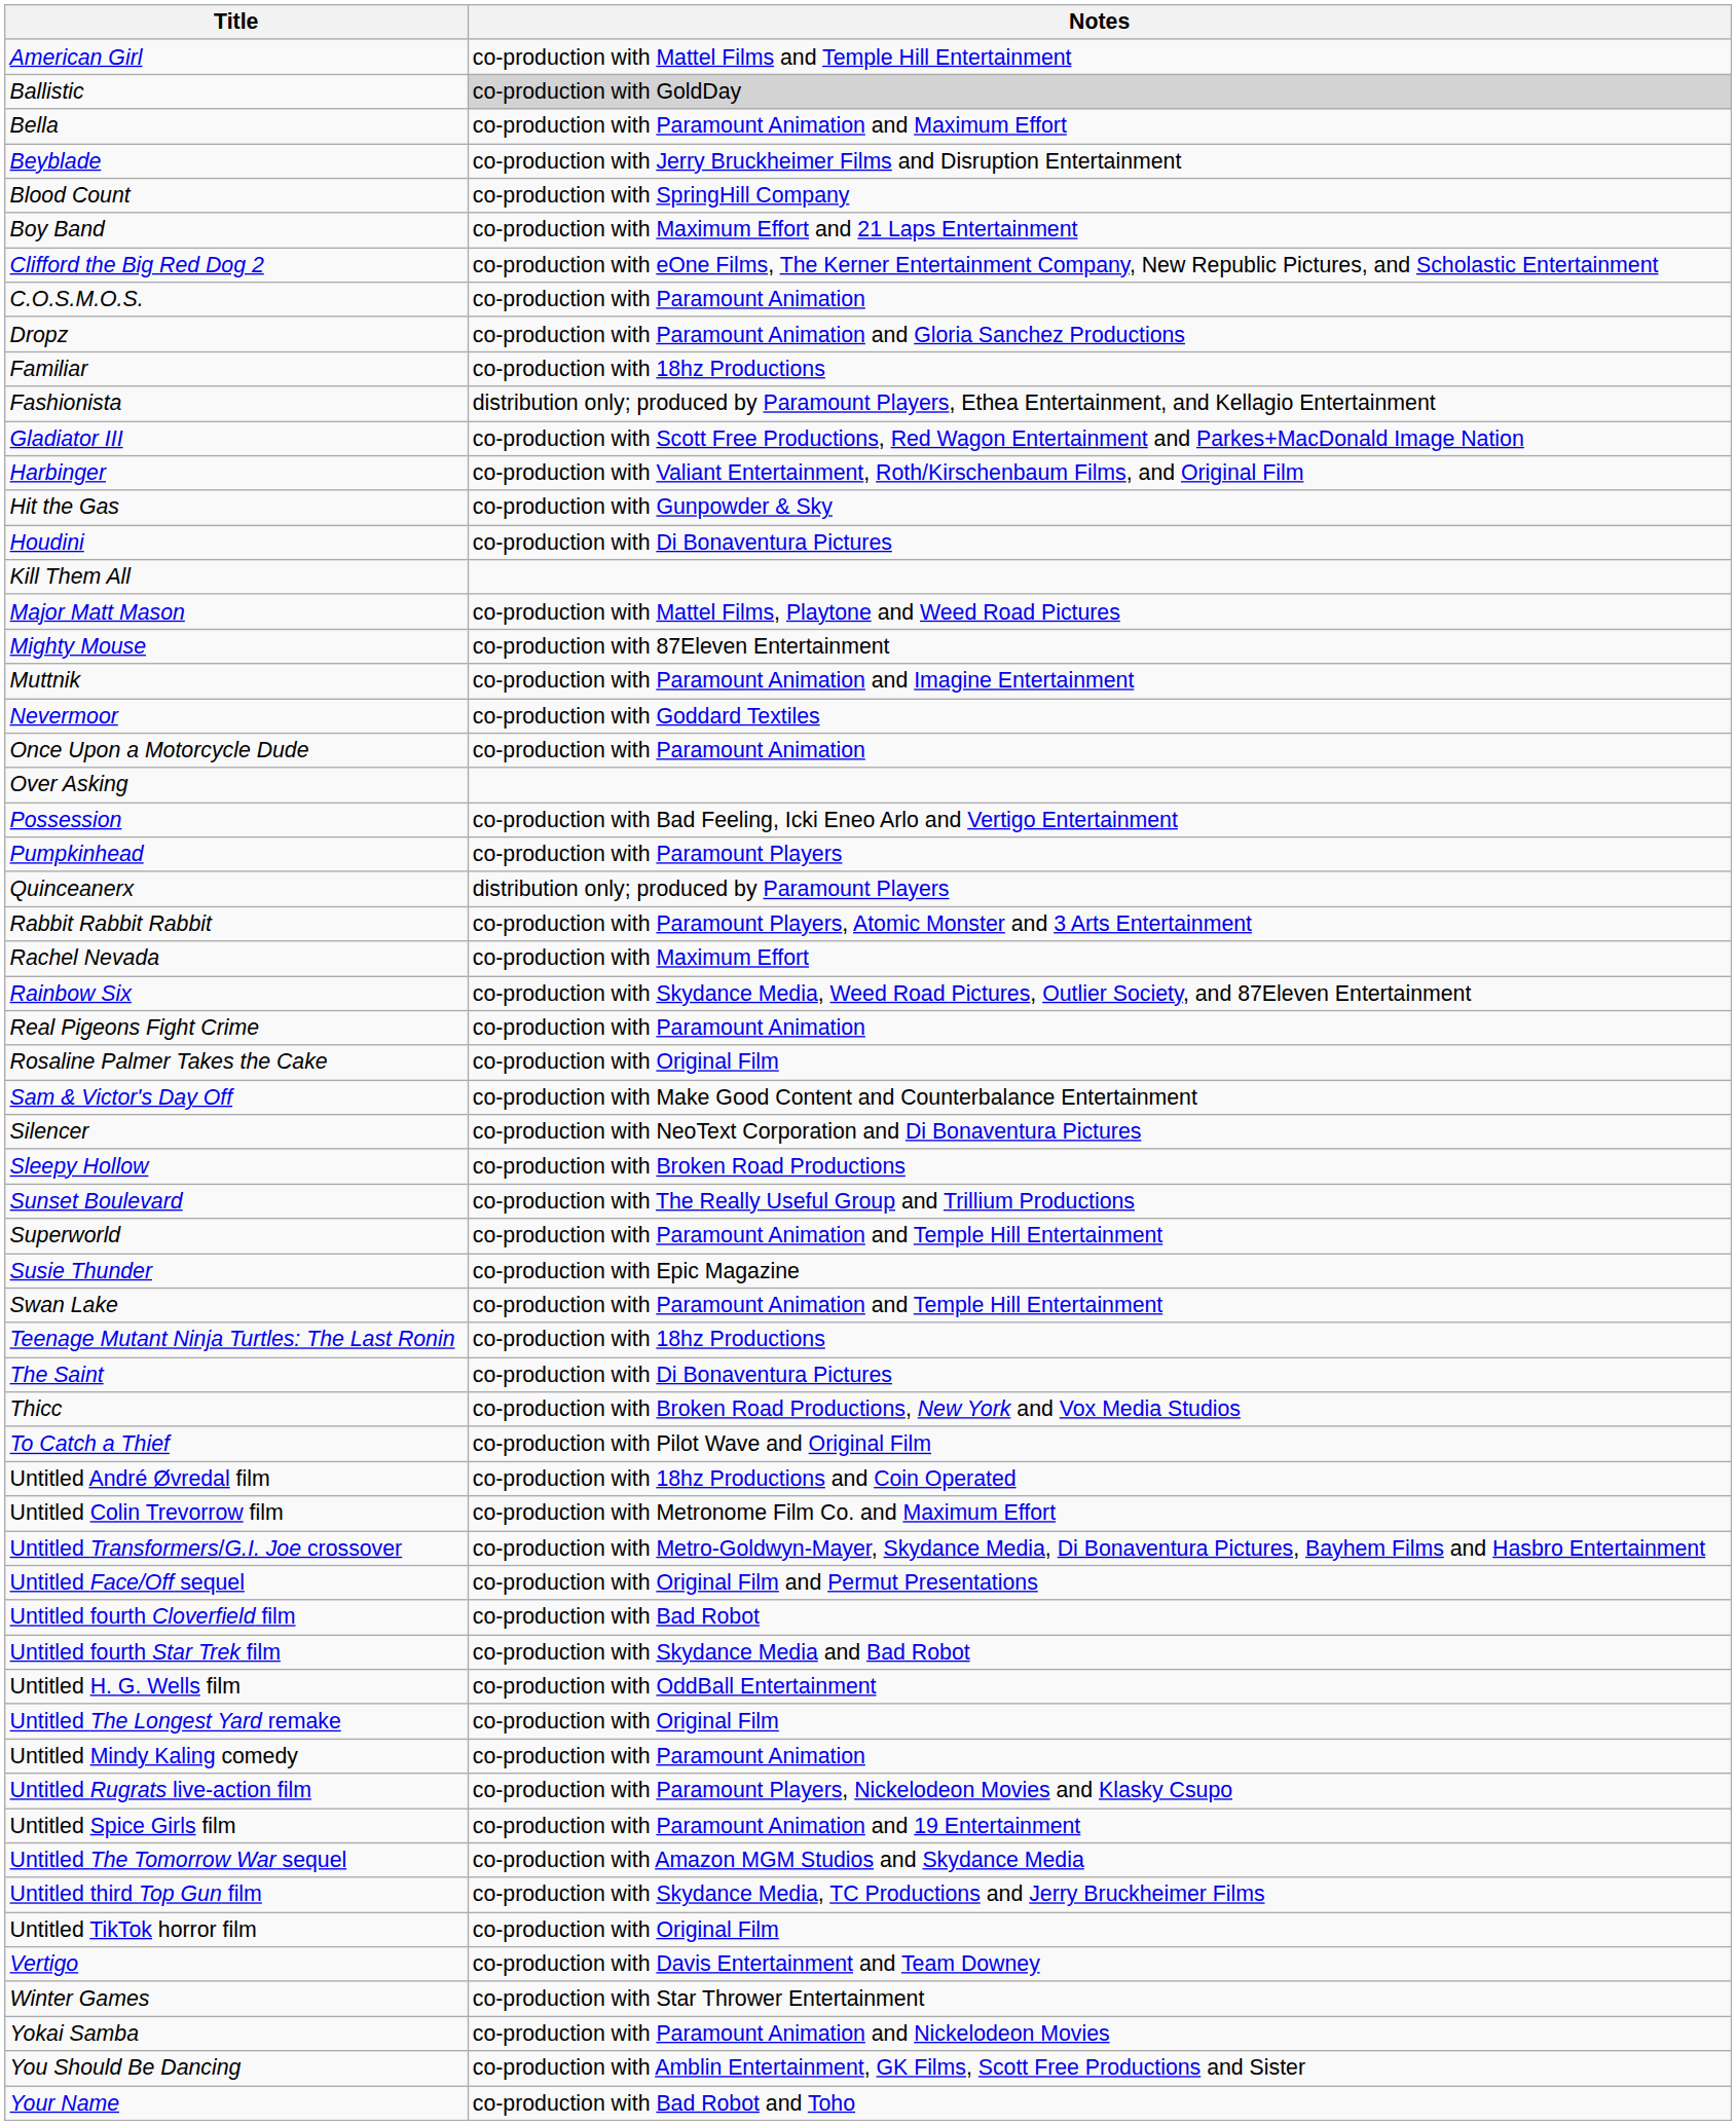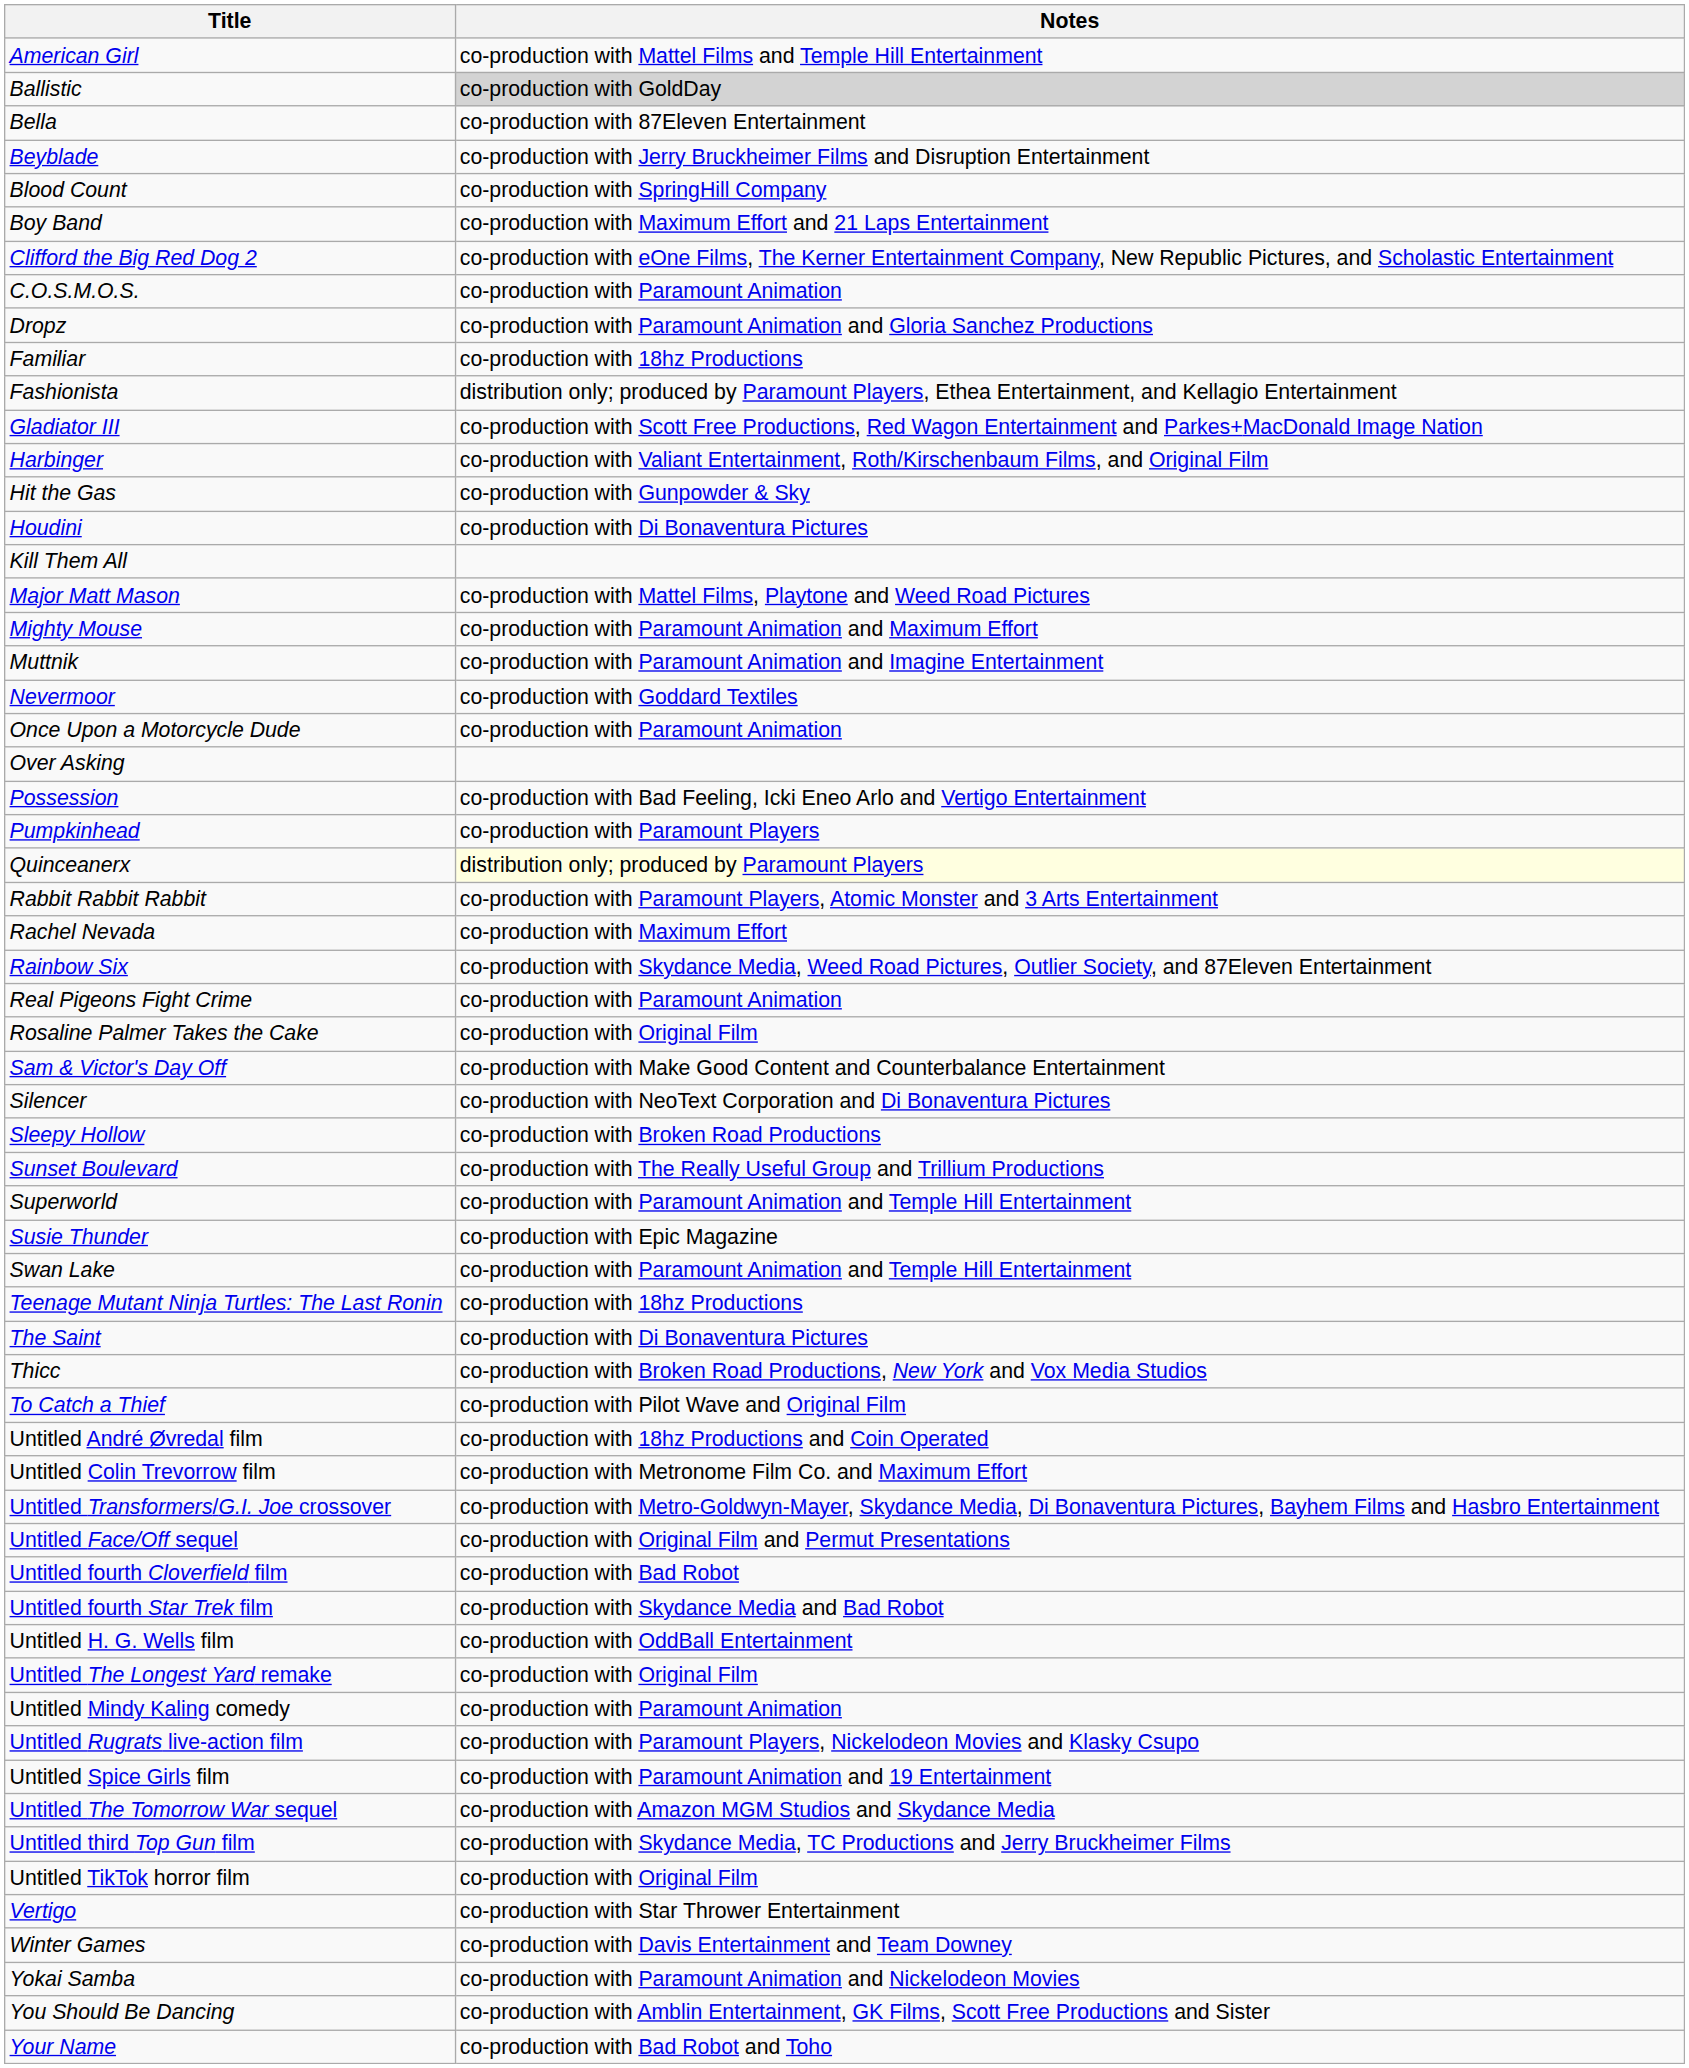Bella | Notes: co-production with Paramount Animation and Maximum Effort -> co-production with 87Eleven Entertainment
Mighty Mouse | Notes: co-production with 87Eleven Entertainment -> co-production with Paramount Animation and Maximum Effort
Quinceanerx | Notes: no background -> lightyellow background
Vertigo | Notes: co-production with Davis Entertainment and Team Downey -> co-production with Star Thrower Entertainment
Winter Games | Notes: co-production with Star Thrower Entertainment -> co-production with Davis Entertainment and Team Downey
